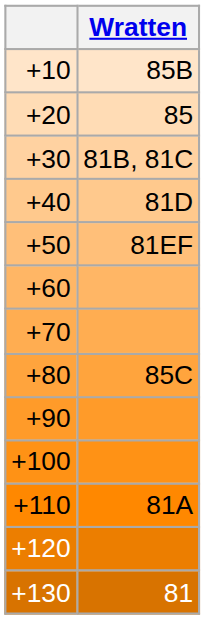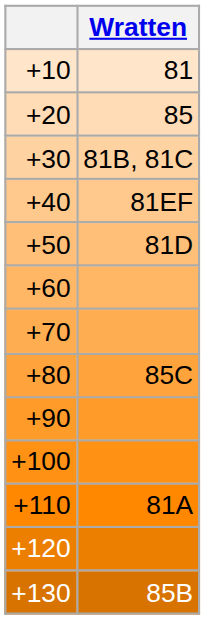+10 | Wratten: 85B -> 81
+40 | Wratten: 81D -> 81EF
+50 | Wratten: 81EF -> 81D
+130 | Wratten: 81 -> 85B
